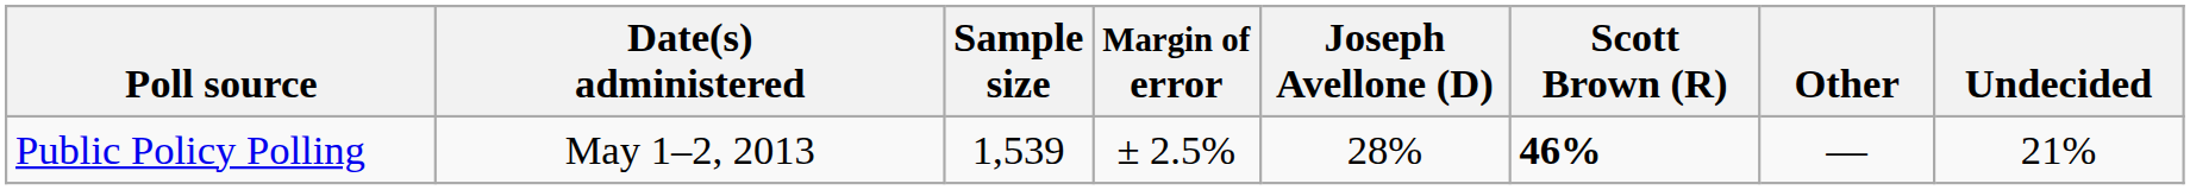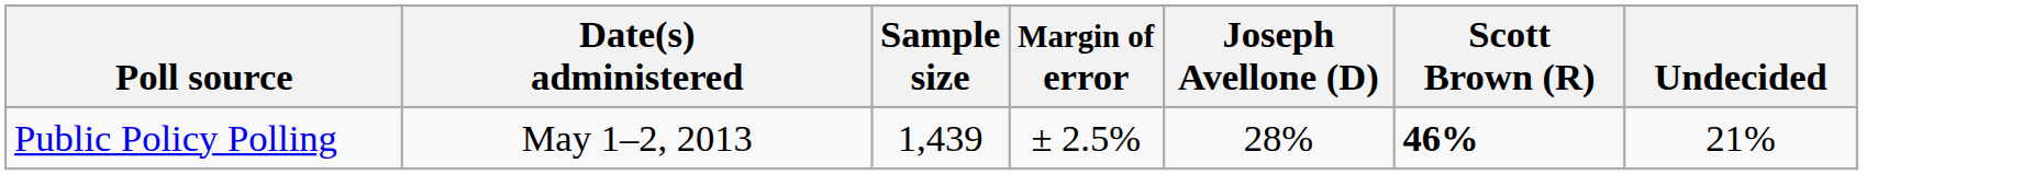- column: Other | —
Public Policy Polling | Sample size: 1,539 -> 1,439
